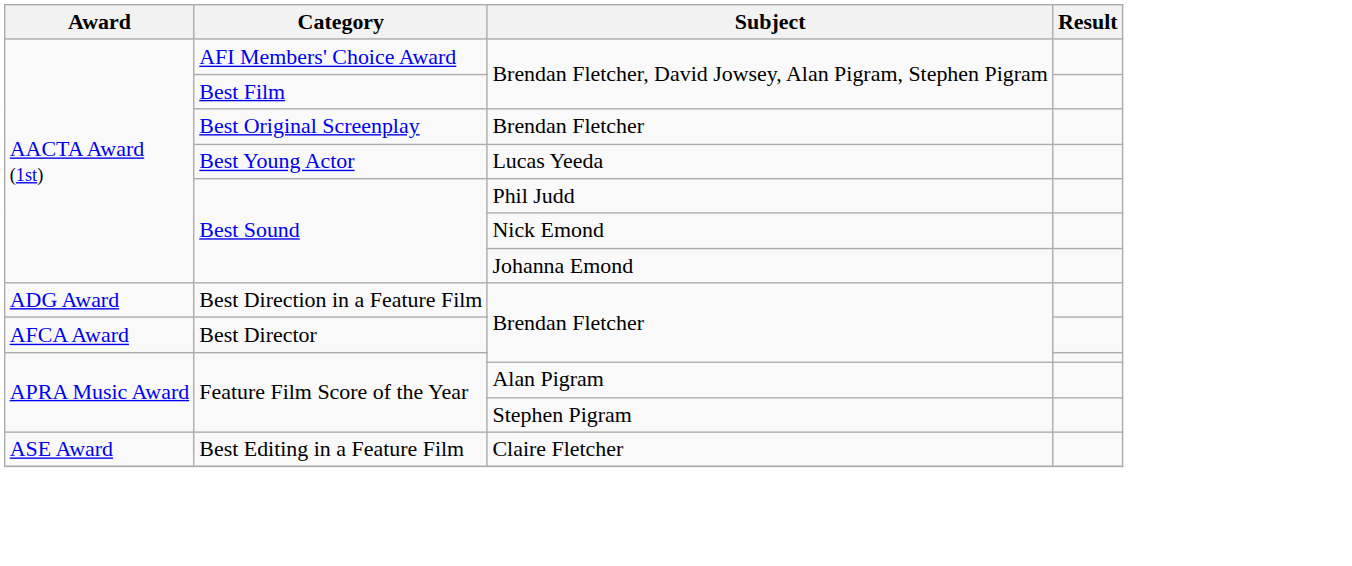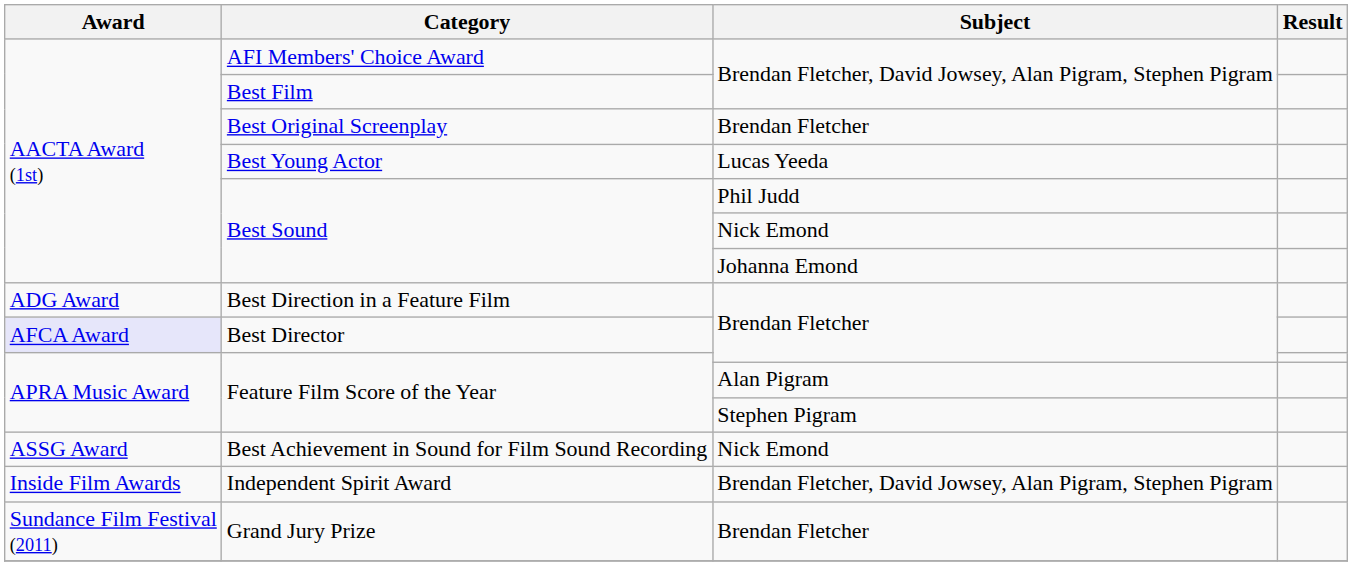Best Director | Award: no background -> lavender background
- row: ASE Award | Best Editing in a Feature Film | Claire Fletcher
+ row: ASSG Award | Best Achievement in Sound for Film Sound Recording | Nick Emond
+ row: Inside Film Awards | Independent Spirit Award | Brendan Fletcher, David Jowsey, Alan Pigram, Stephen Pigram
+ row: Sundance Film Festival (2011) | Grand Jury Prize | Brendan Fletcher
